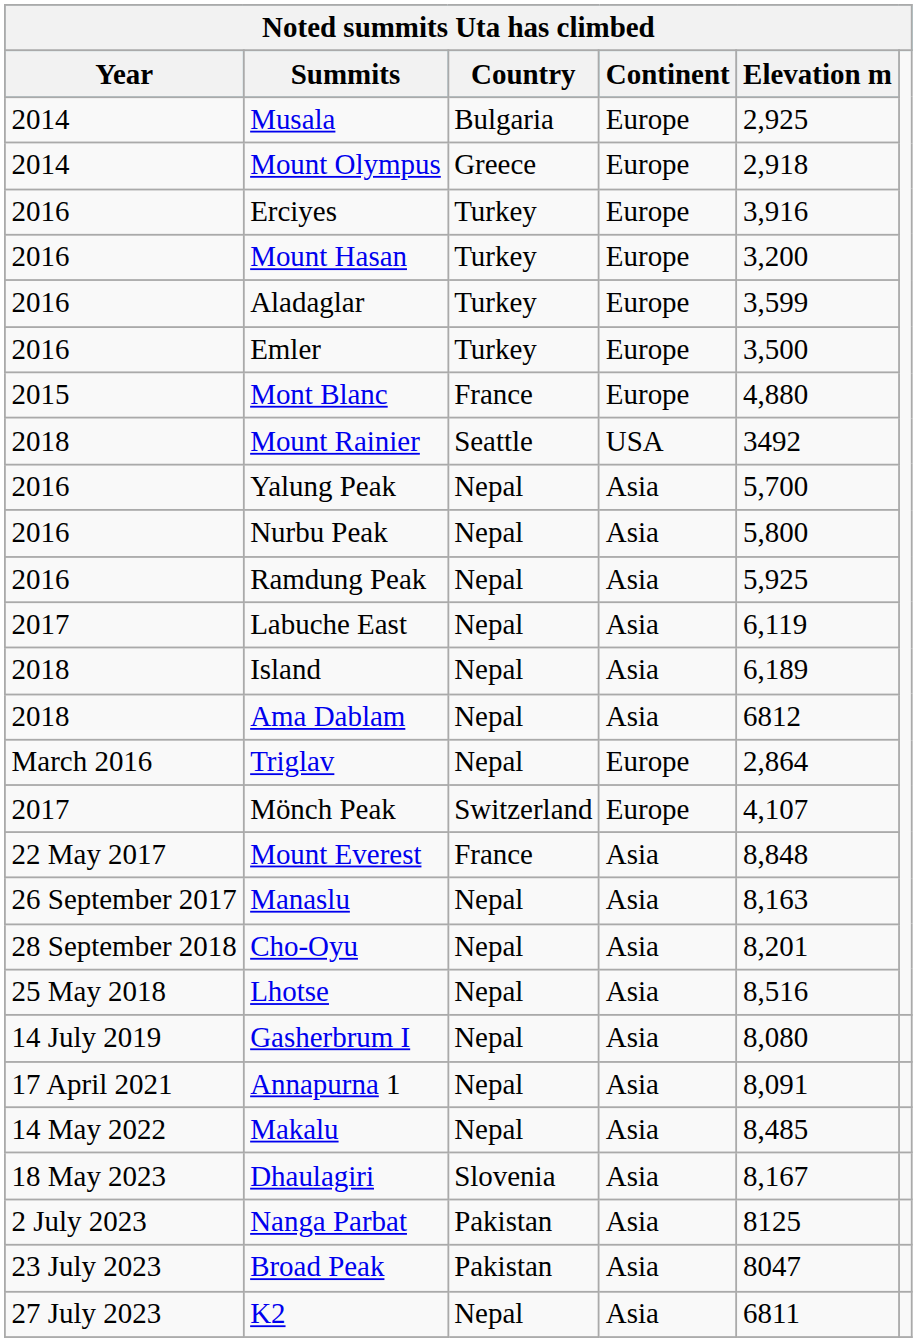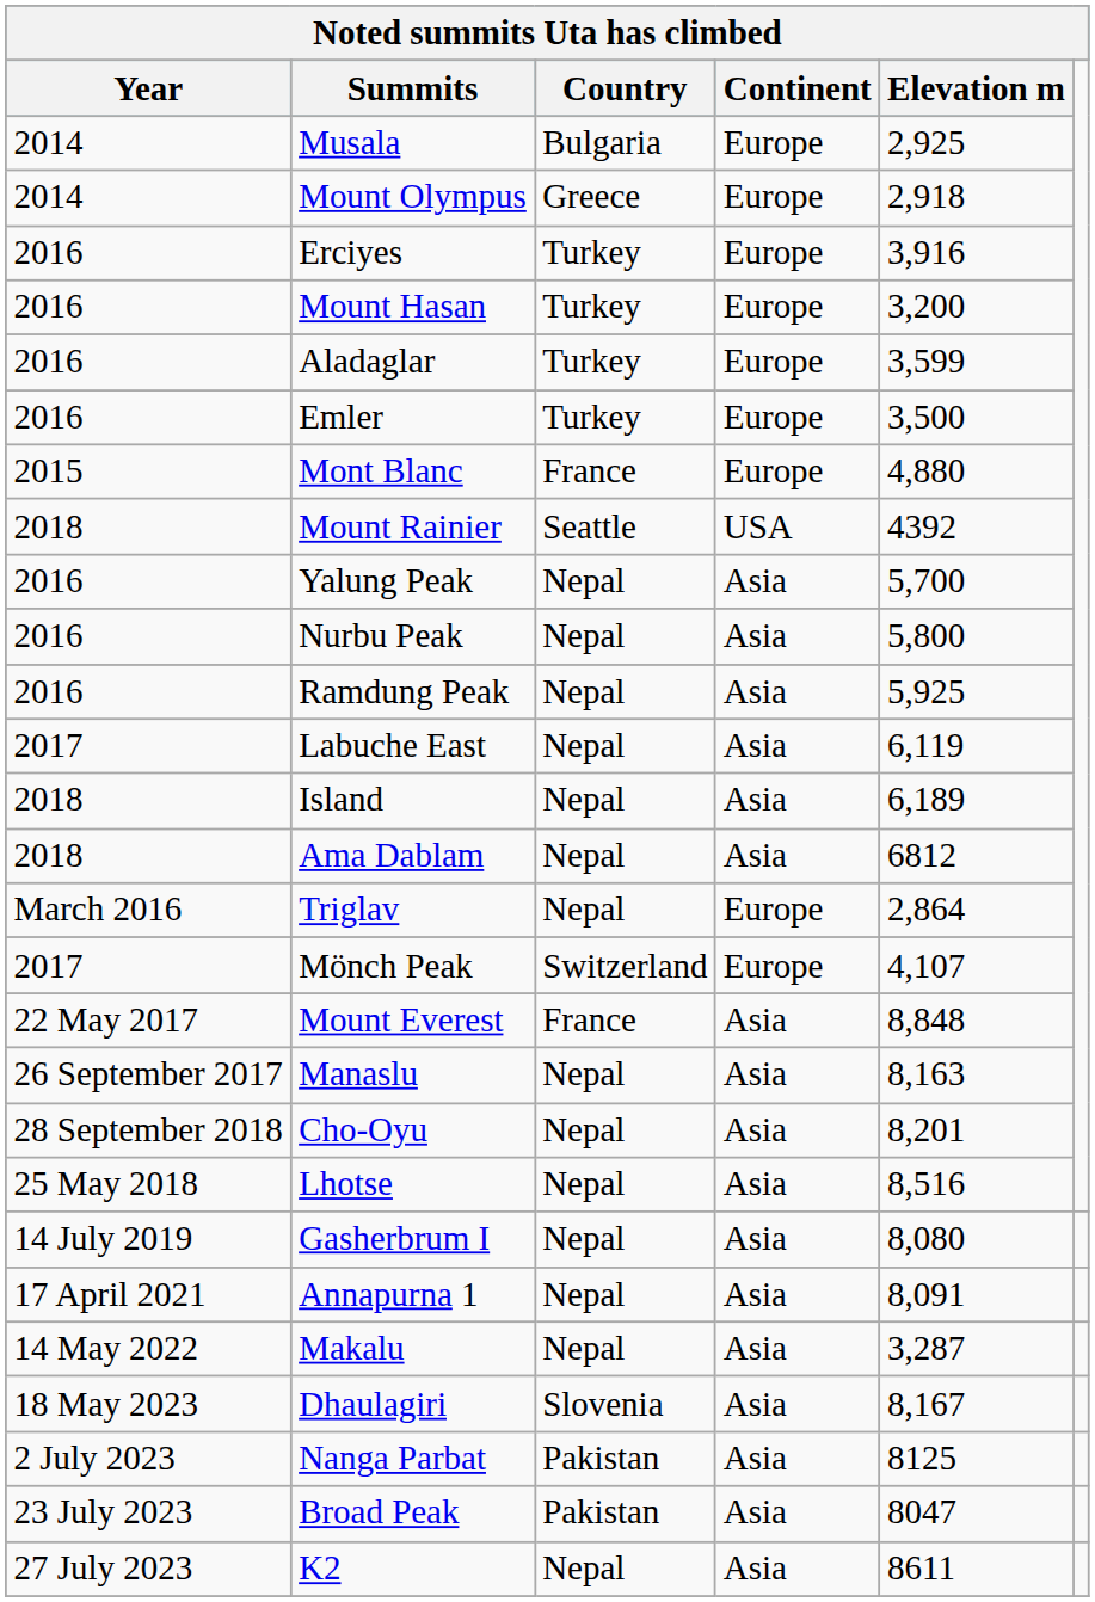Mount Rainier | Elevation m: 3492 -> 4392
Makalu | Elevation m: 8,485 -> 3,287
K2 | Elevation m: 6811 -> 8611
